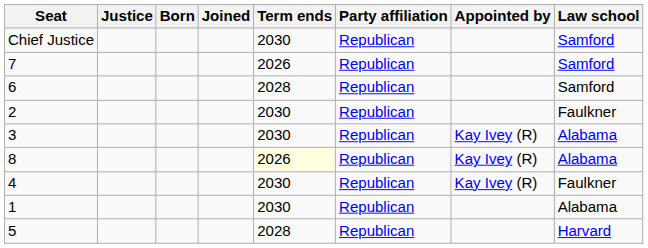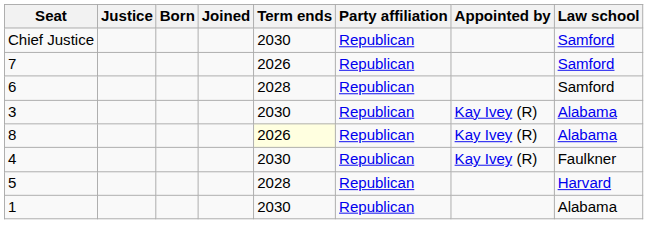- row: 2 | 2030 | Republican | Faulkner
rows swapped: 5 <-> 1
